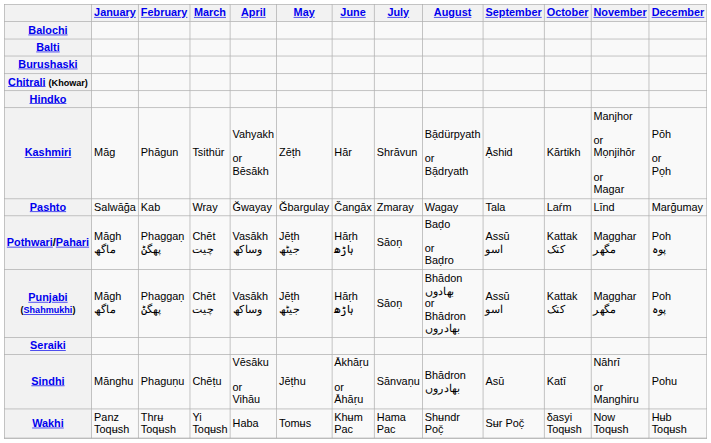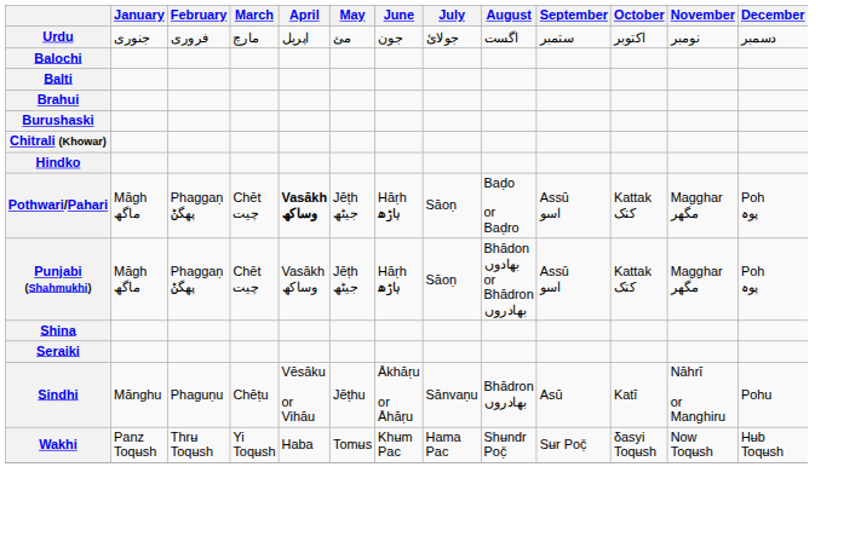+ row: Urdu | جنوری | فروری | مارچ | اپریل | مئ | جون | جولائ | اگست | ستمبر | اکتوبر | نومبر | دسمبر
+ row: Brahui
- row: Kashmiri | Māg | Phāgun | Tsithür | Vahyakh or Bēsākh | Zēṭh | Hār | Shrāvun | Bạ̄dürpyath or Bạ̄dryath | Ạ̄shid | Kārtikh | Manjhor or Mọnjihōr or Magar | Pōh or Pọh
- row: Pashto | Salwāğa | Kab | Wray | Ğwayay | Ğbargulay | Čangāx | Zmaray | Wagay | Tala | Laŕm | Līnd | Marğumay
Pothwari/Pahari | April: normal -> bold
+ row: Shina
